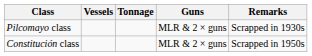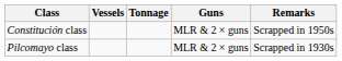rows swapped: Pilcomayo class <-> Constitución class
